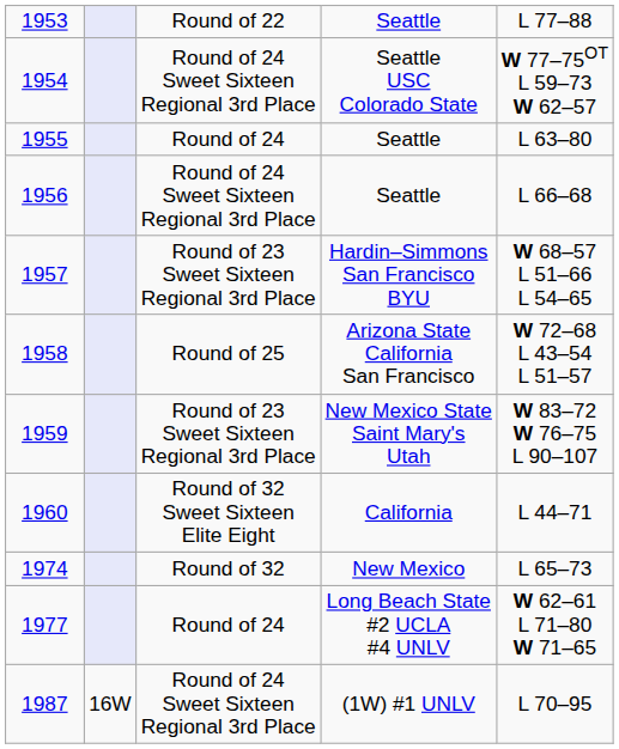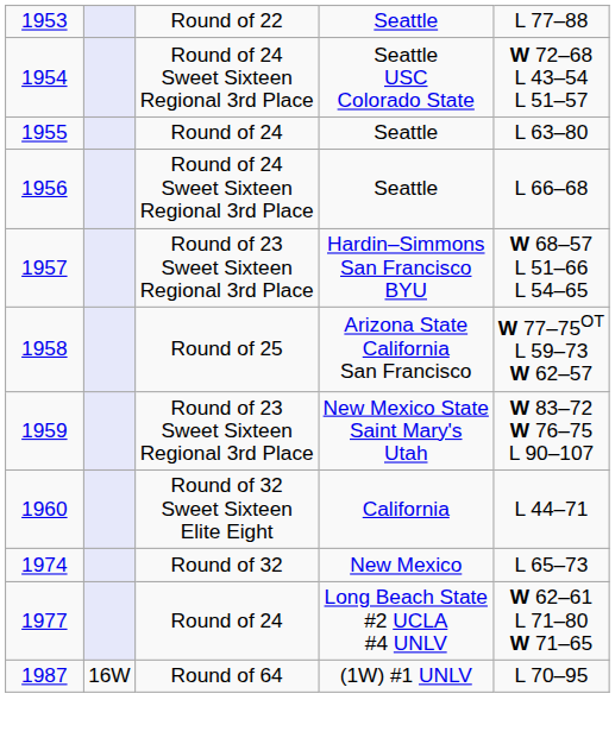Seattle USC Colorado State | column 5: W 77–75OT L 59–73 W 62–57 -> W 72–68 L 43–54 L 51–57
Arizona State California San Francisco | column 5: W 72–68 L 43–54 L 51–57 -> W 77–75OT L 59–73 W 62–57
(1W) #1 UNLV | column 3: Round of 24 Sweet Sixteen Regional 3rd Place -> Round of 64
